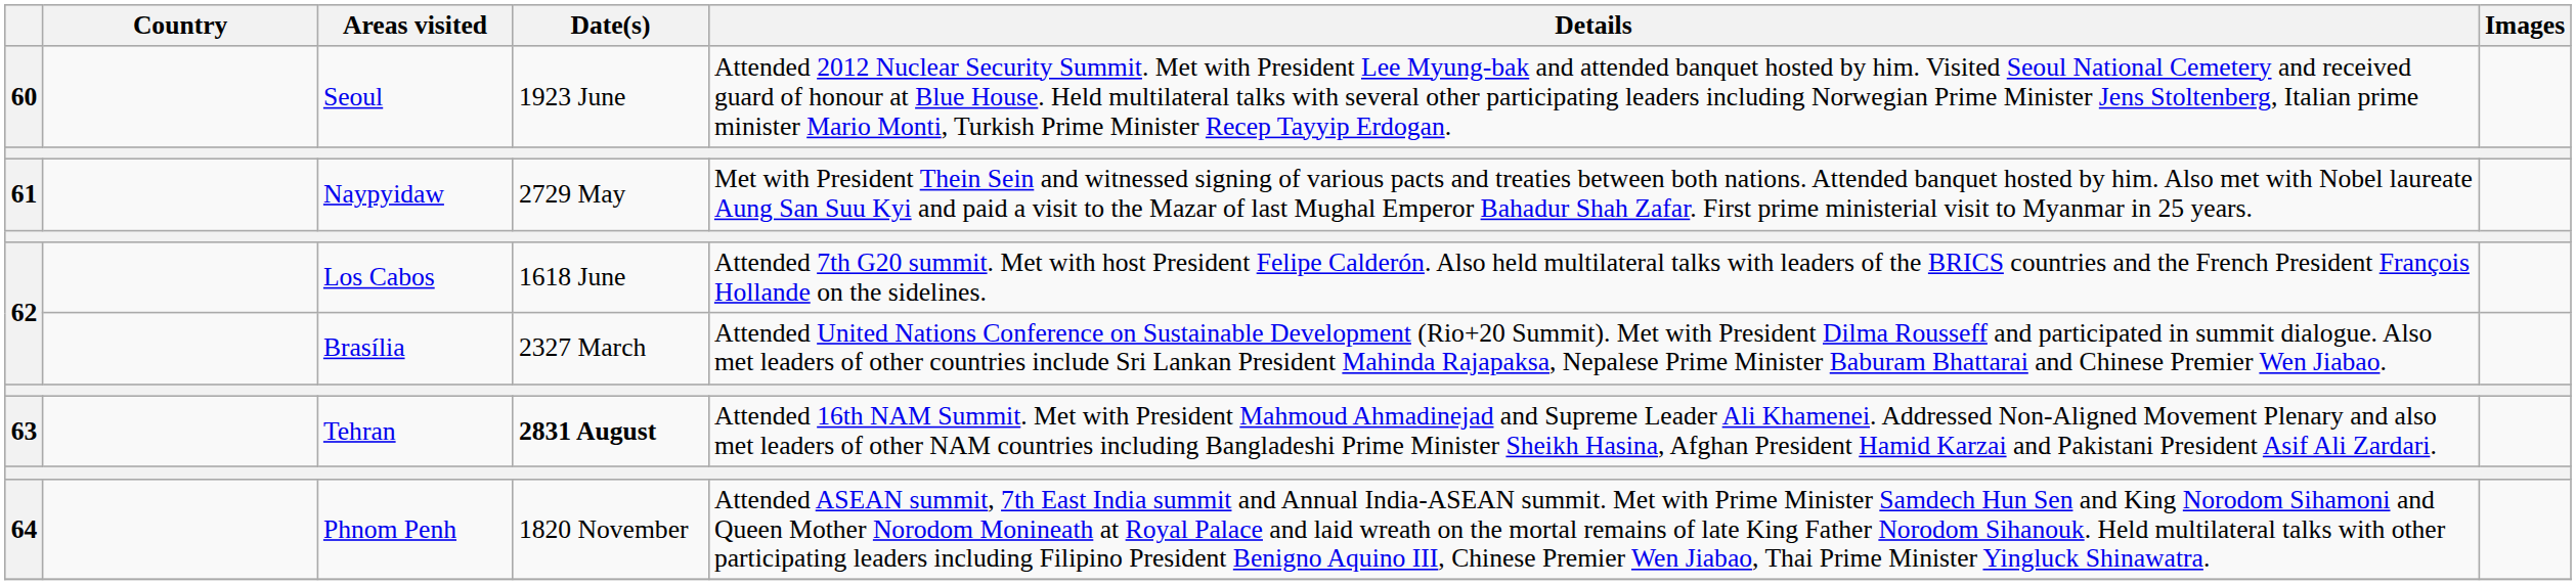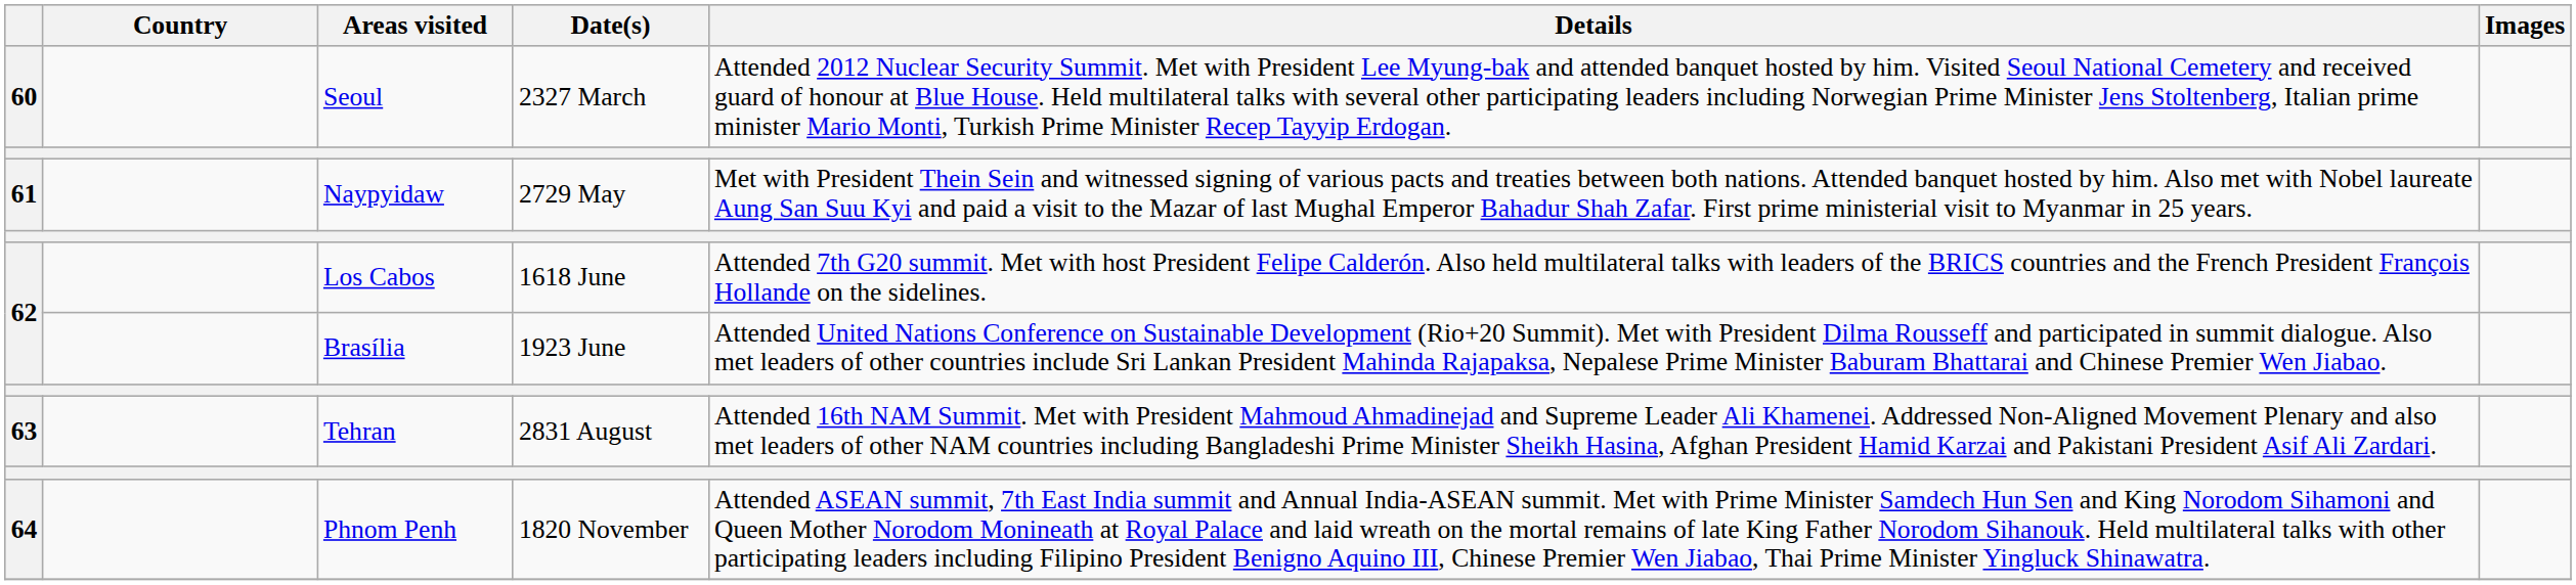Seoul | Date(s): 1923 June -> 2327 March
Brasília | Date(s): 2327 March -> 1923 June
Tehran | Date(s): bold -> normal
